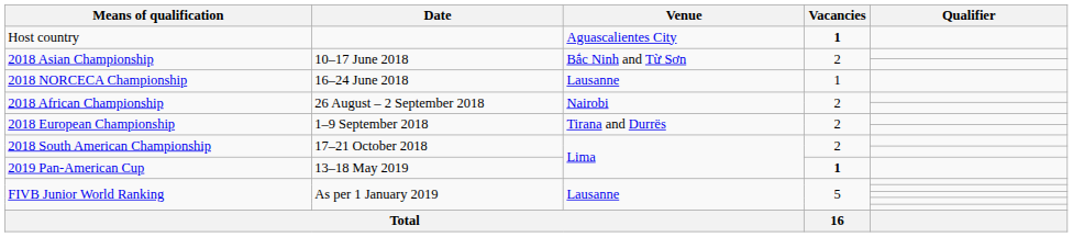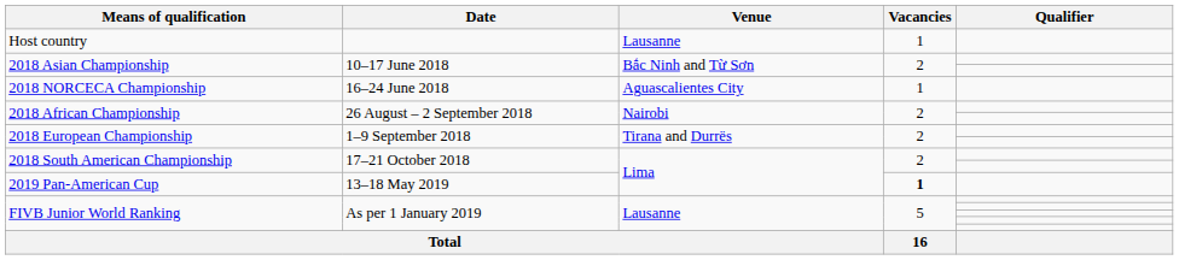Host country | Venue: Aguascalientes City -> Lausanne
Host country | Vacancies: bold -> normal
2018 NORCECA Championship | Venue: Lausanne -> Aguascalientes City
